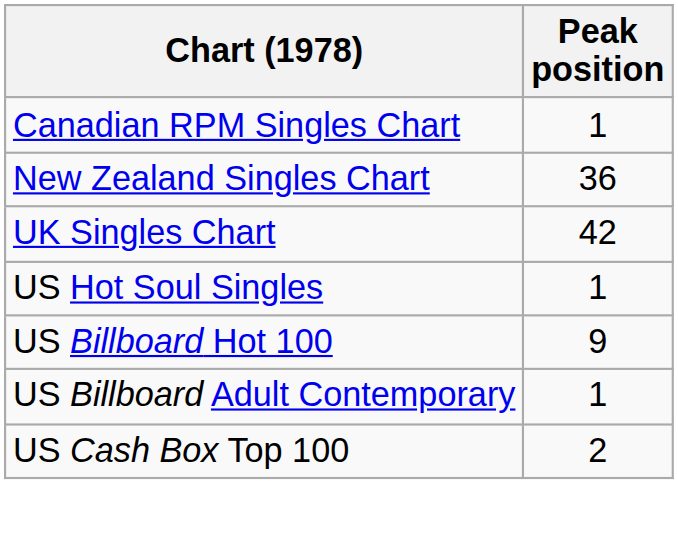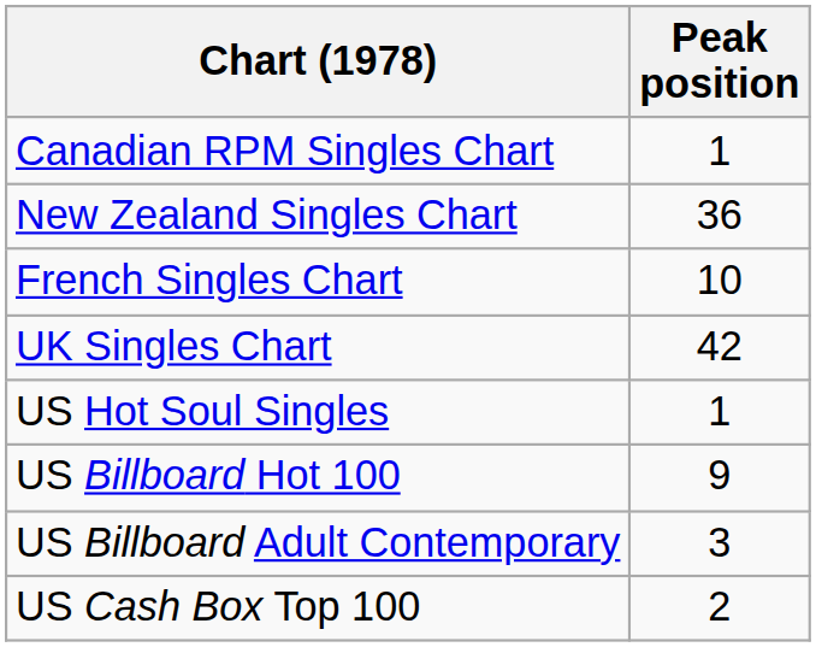+ row: French Singles Chart | 10
US Billboard Adult Contemporary | Peak position: 1 -> 3
